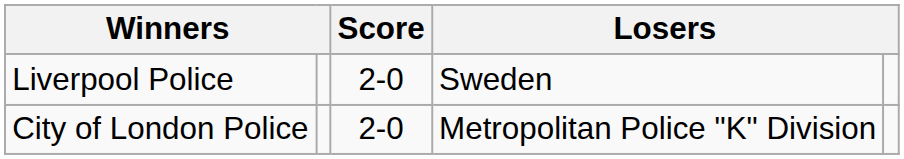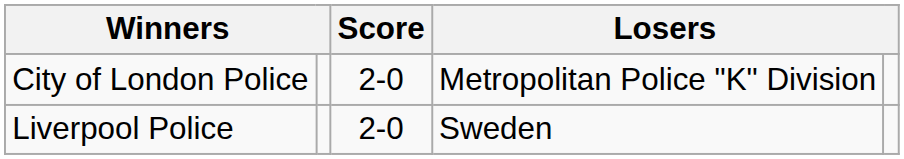rows swapped: Liverpool Police <-> City of London Police
